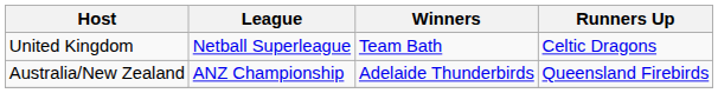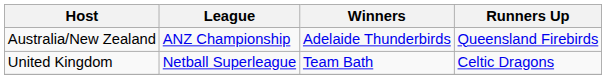rows swapped: Australia/New Zealand <-> United Kingdom
